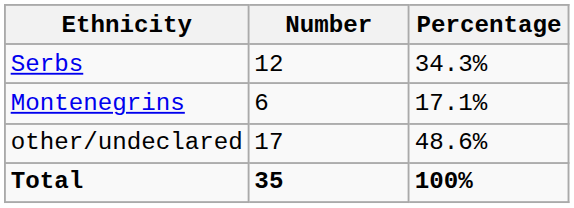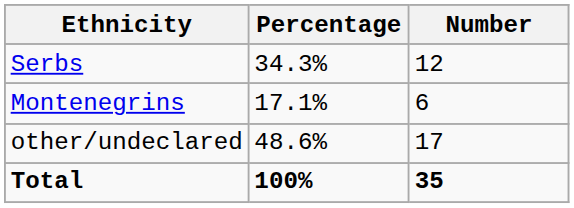columns swapped: Number <-> Percentage
